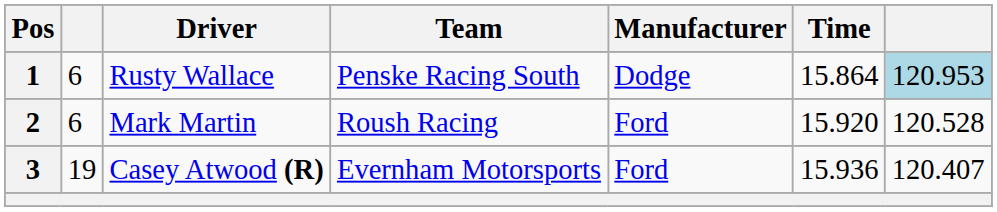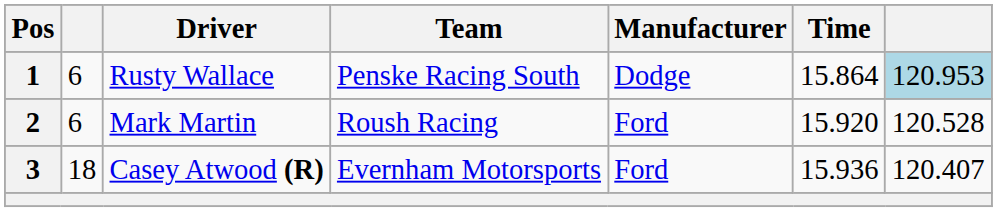Casey Atwood (R) | column 2: 19 -> 18
